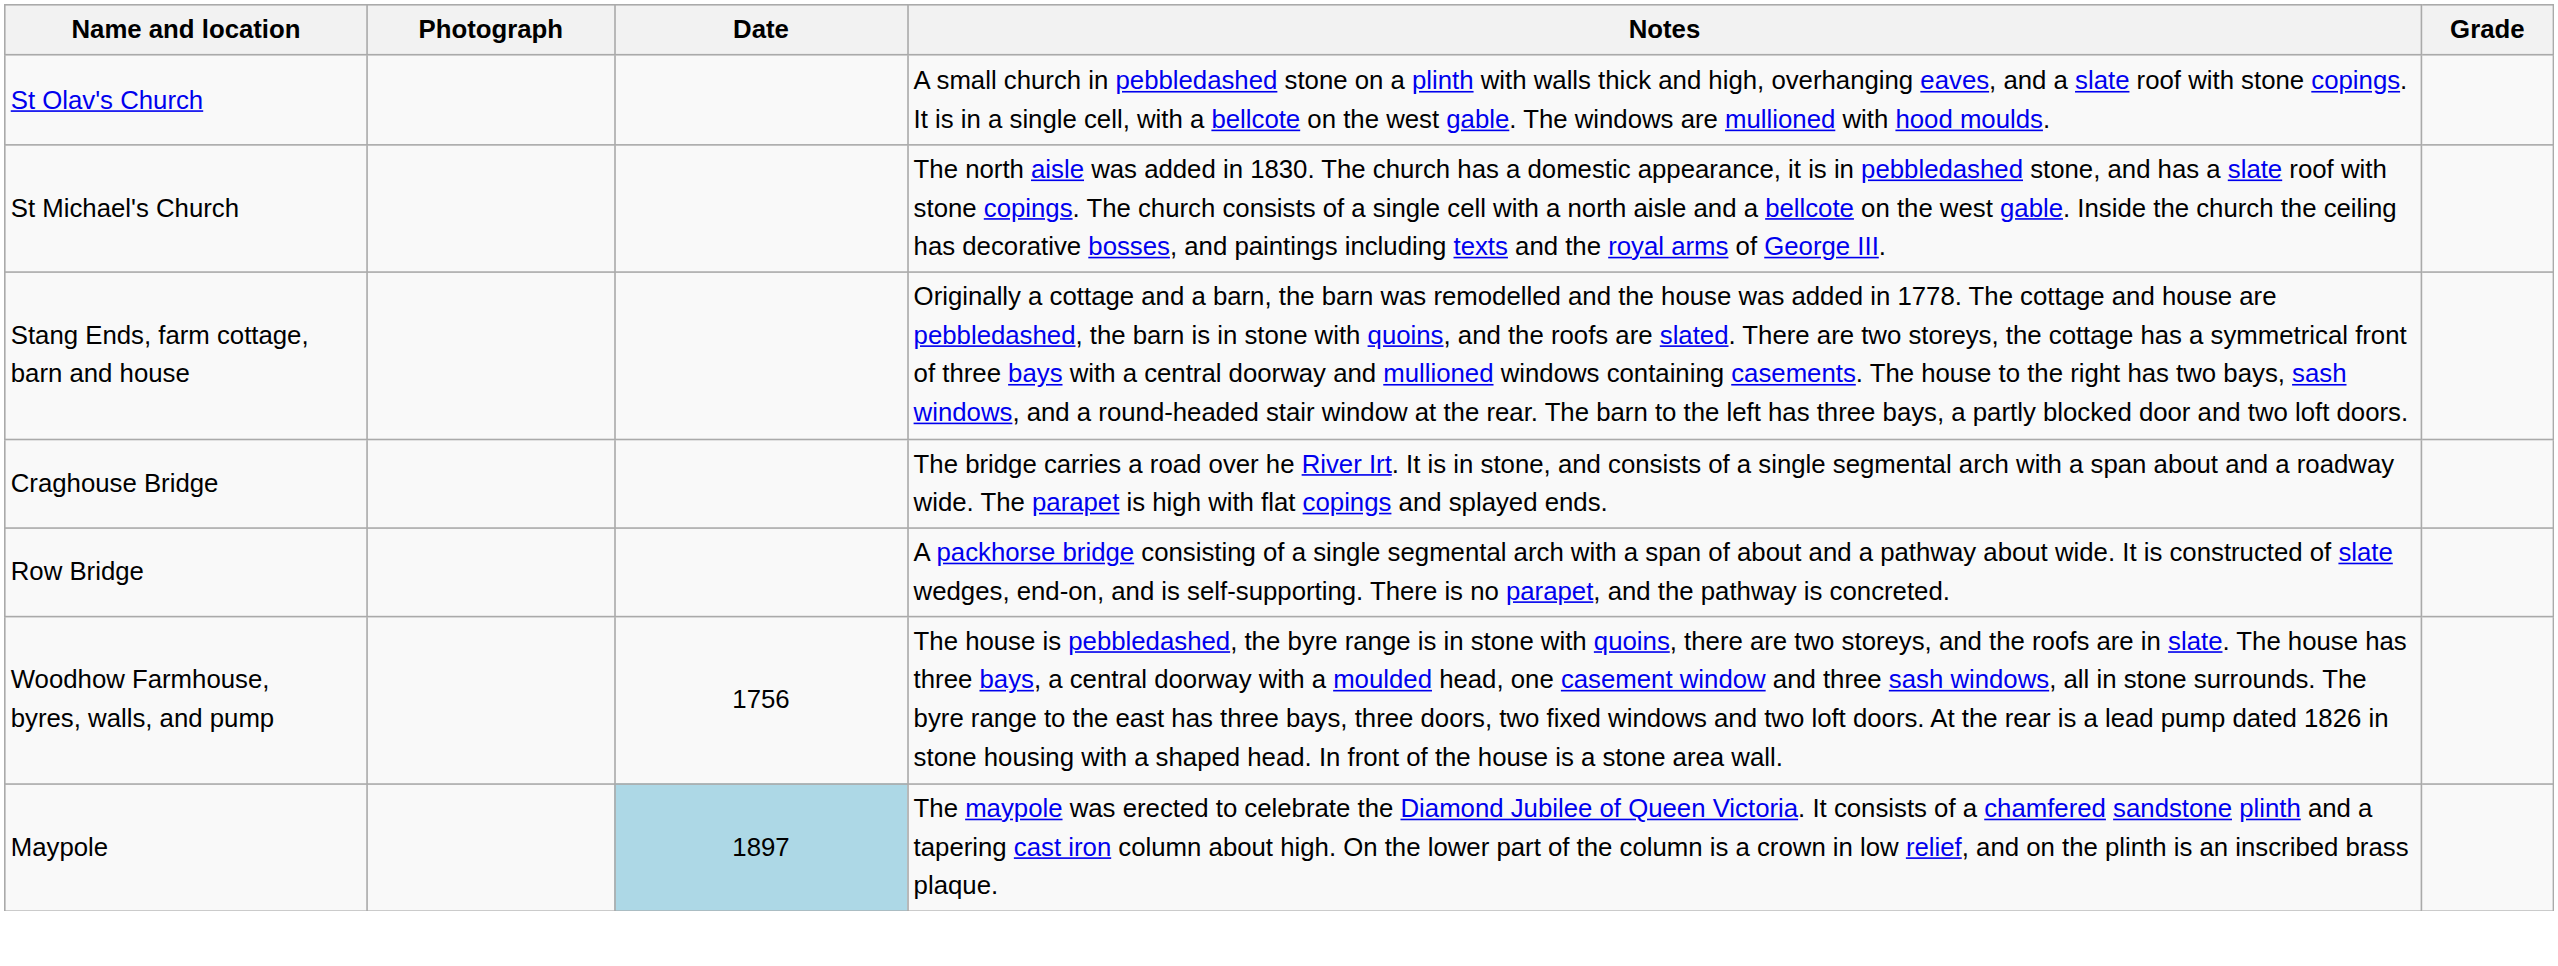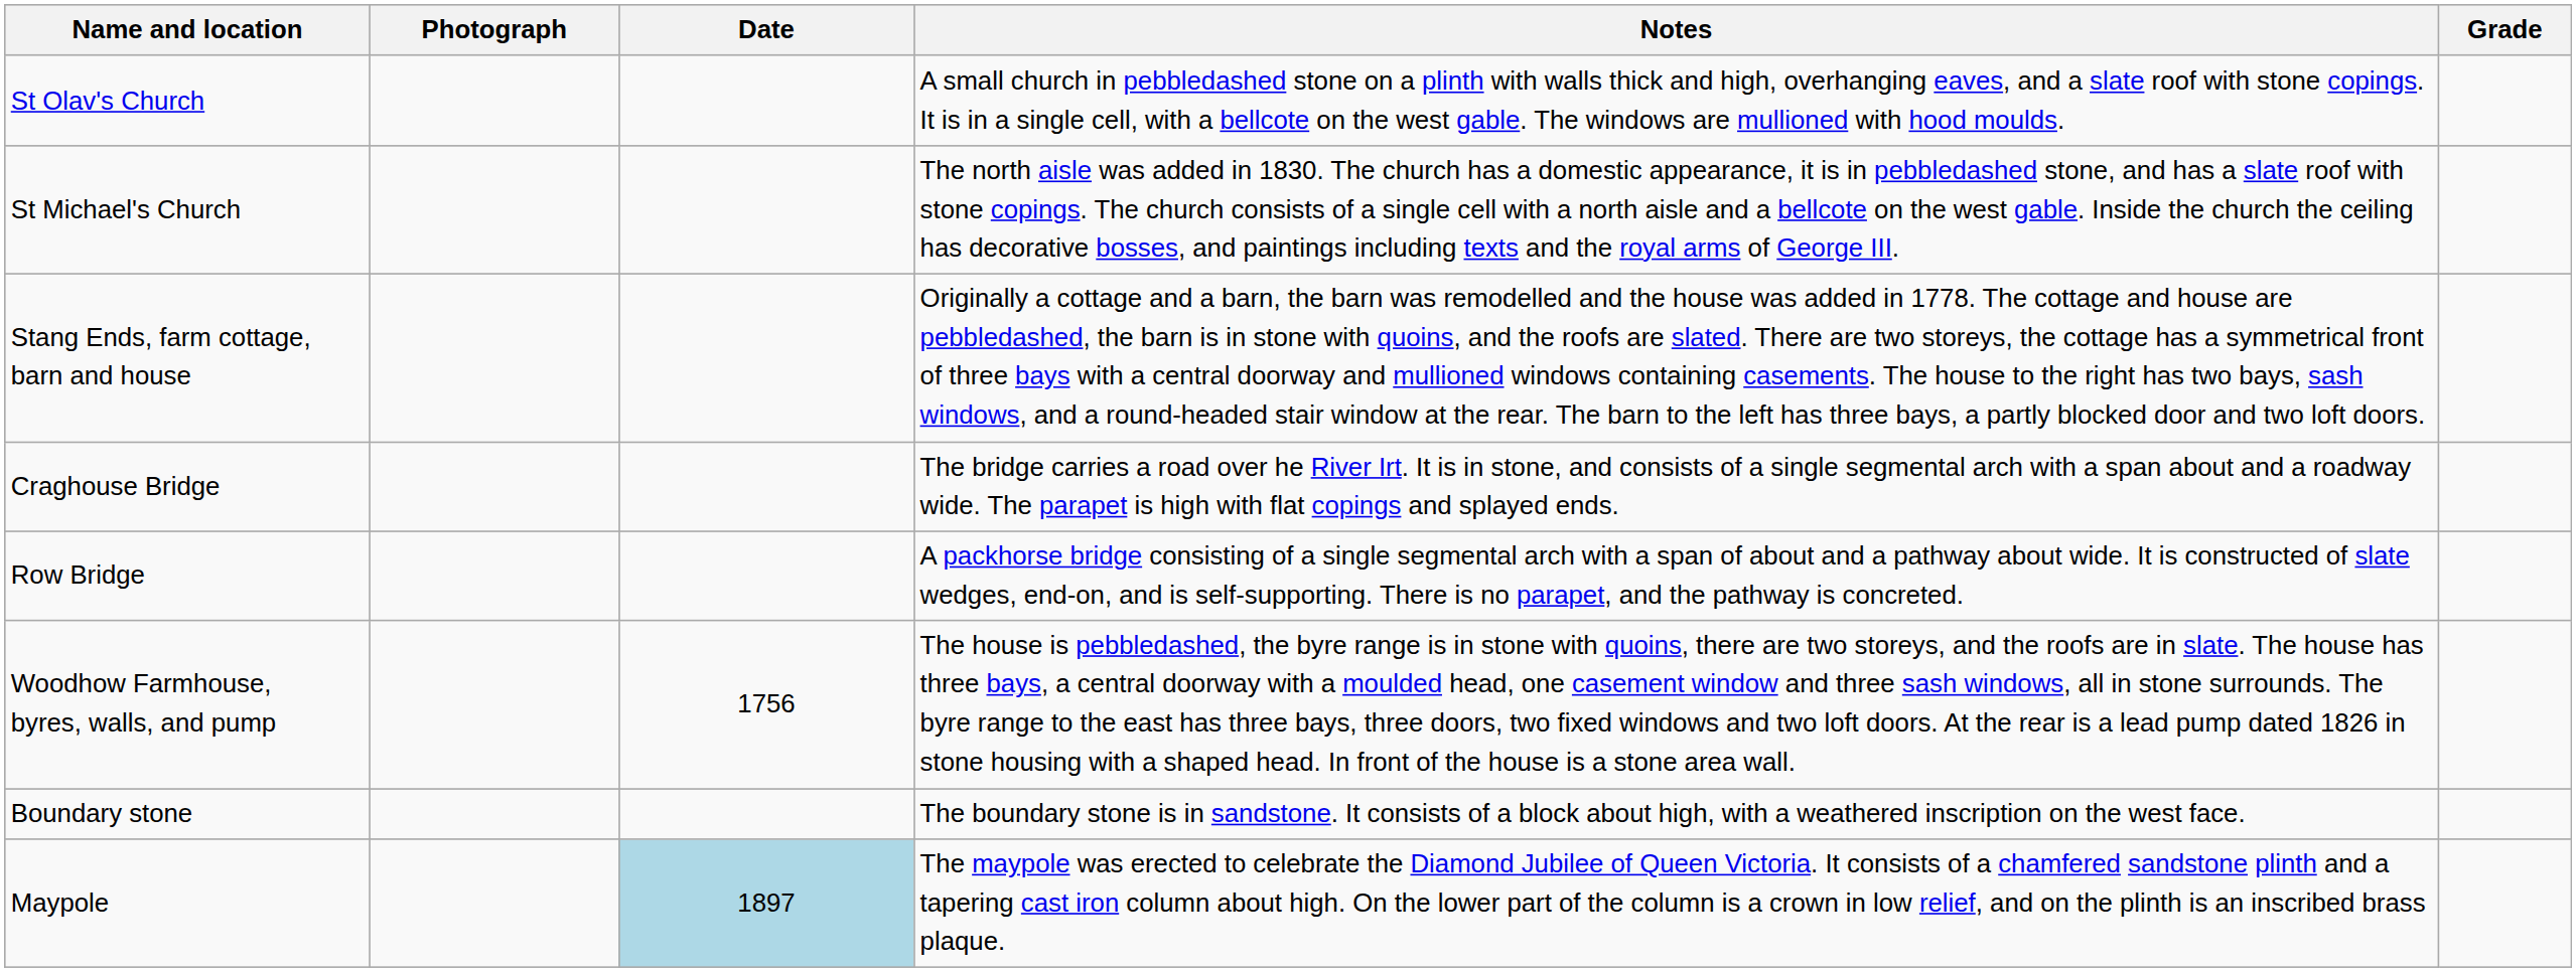+ row: Boundary stone | The boundary stone is in sandstone. It consists of a block about high, with a weathered inscription on the west face.
